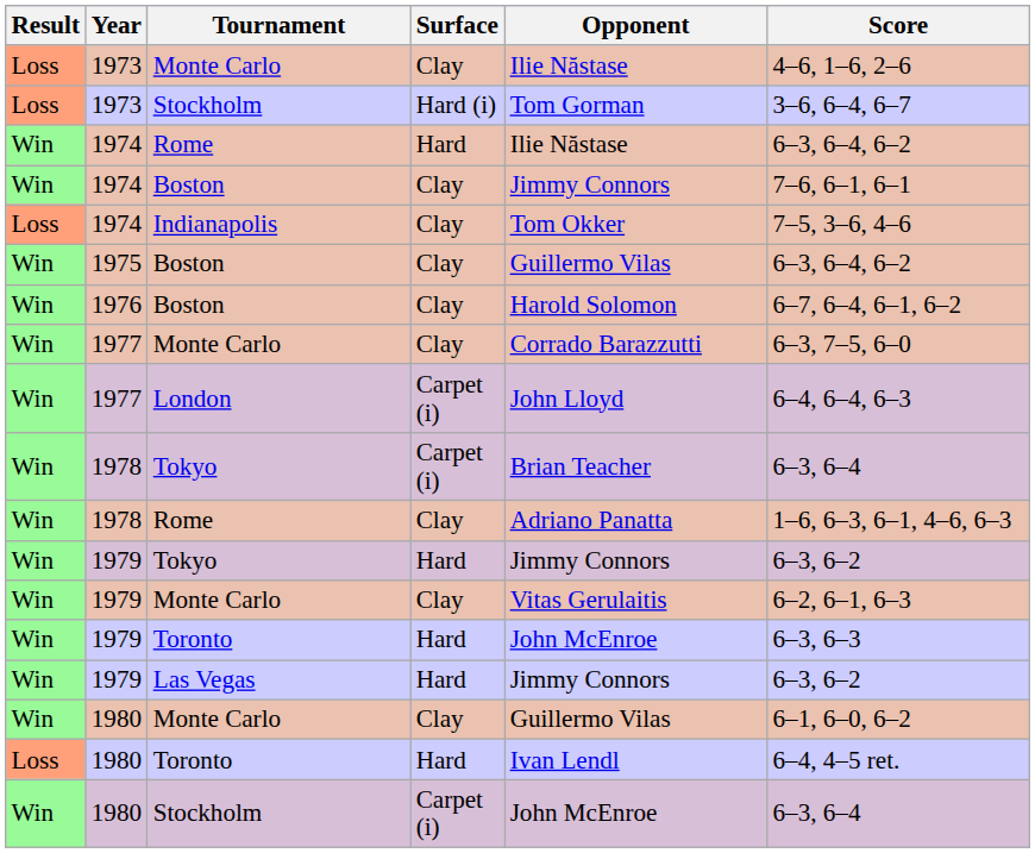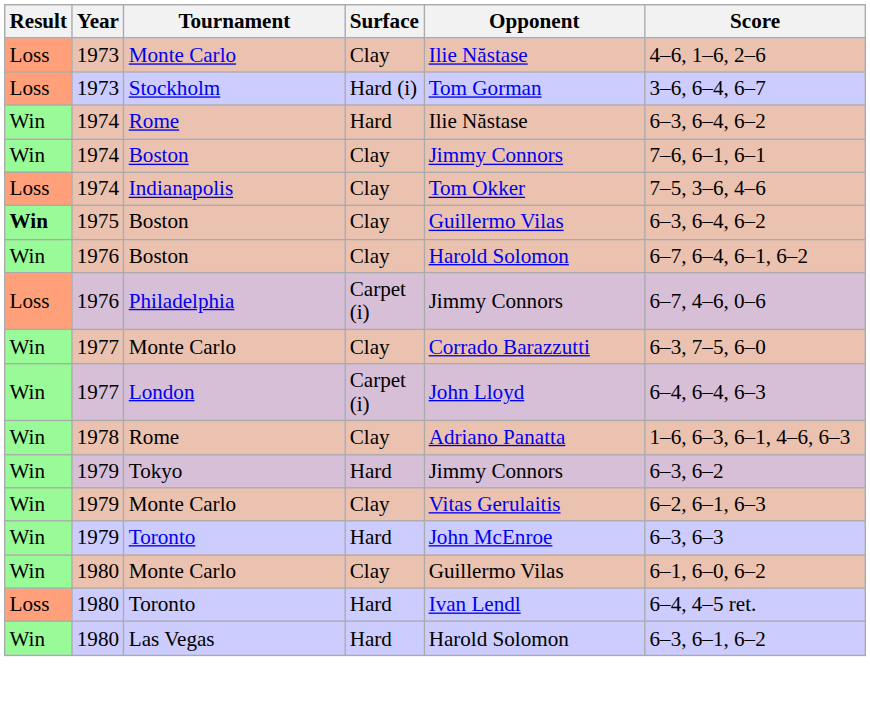1975 / Boston | Result: normal -> bold
+ row: Loss | 1976 | Philadelphia | Carpet (i) | Jimmy Connors | 6–7, 4–6, 0–6
- row: Win | 1978 | Tokyo | Carpet (i) | Brian Teacher | 6–3, 6–4
- row: Win | 1979 | Las Vegas | Hard | Jimmy Connors | 6–3, 6–2
- row: Win | 1980 | Stockholm | Carpet (i) | John McEnroe | 6–3, 6–4
+ row: Win | 1980 | Las Vegas | Hard | Harold Solomon | 6–3, 6–1, 6–2
